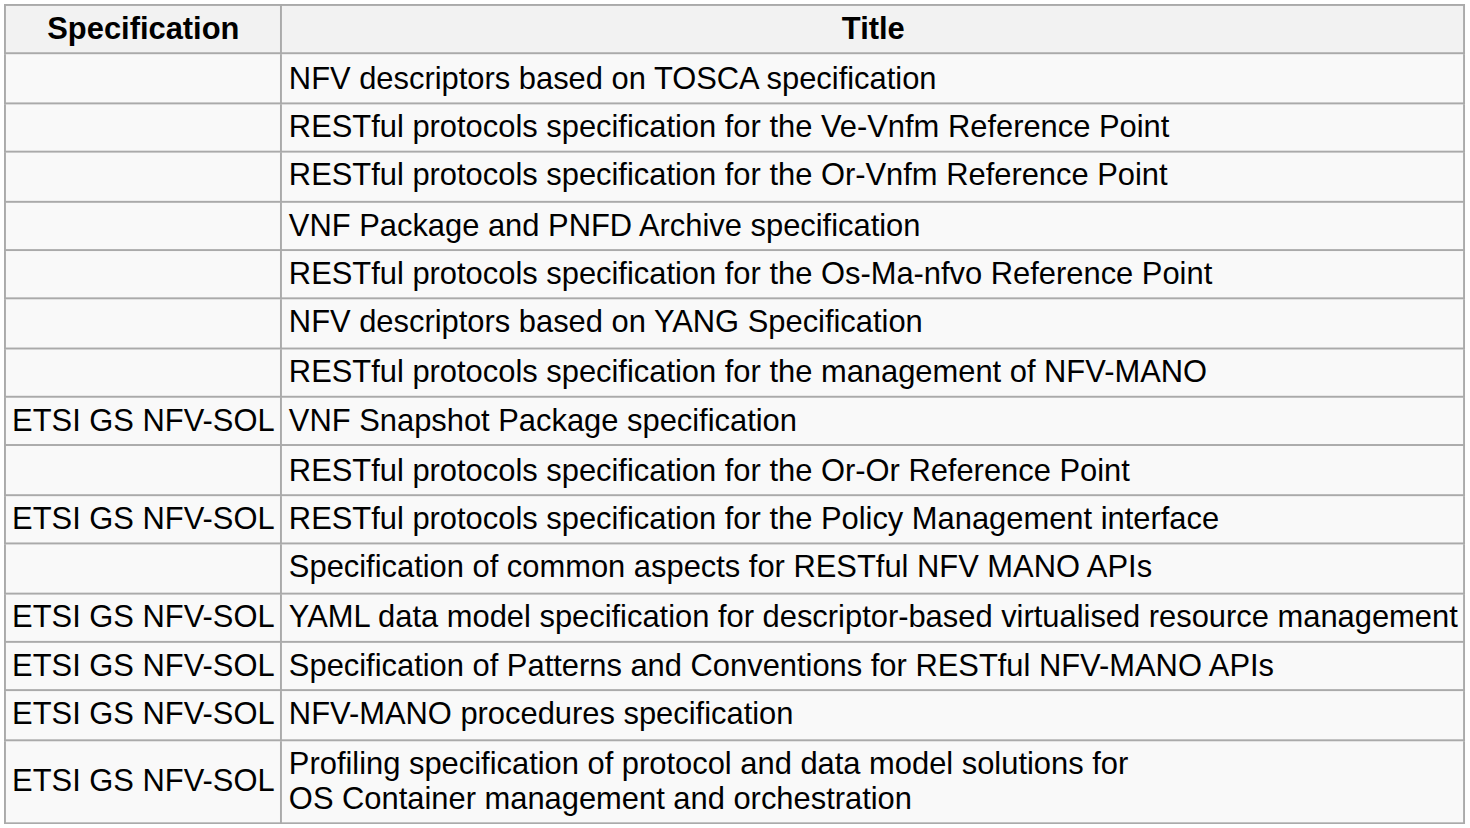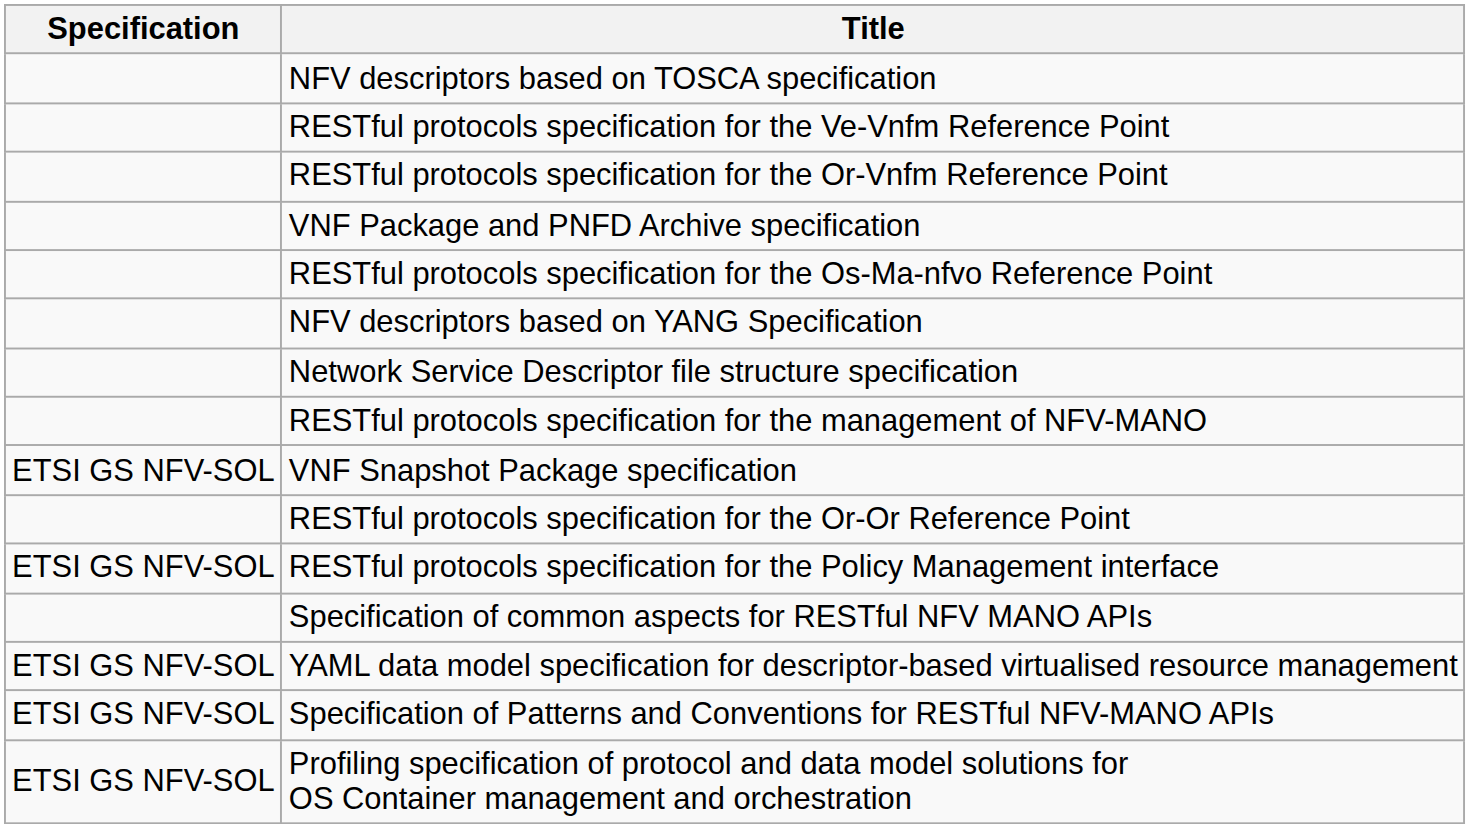+ row: Network Service Descriptor file structure specification
- row: ETSI GS NFV-SOL | NFV-MANO procedures specification
